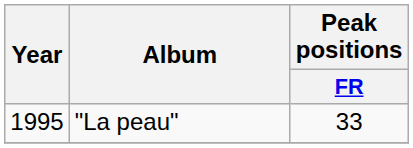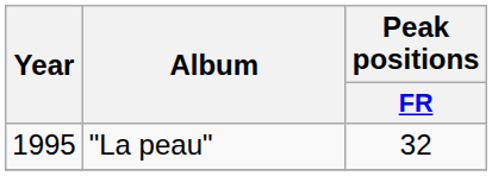"La peau" | Peak positions / FR: 33 -> 32
